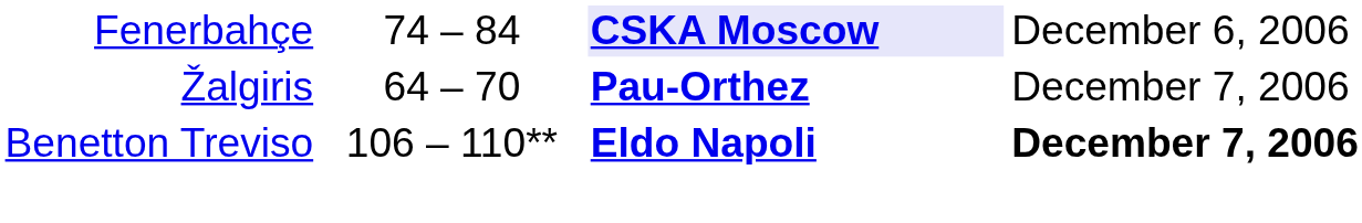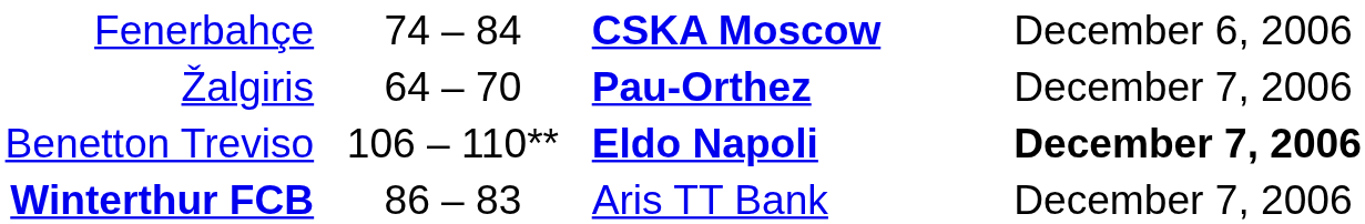Fenerbahçe | column 3: lavender background -> no background
+ row: Winterthur FCB | 86 – 83 | Aris TT Bank | December 7, 2006
